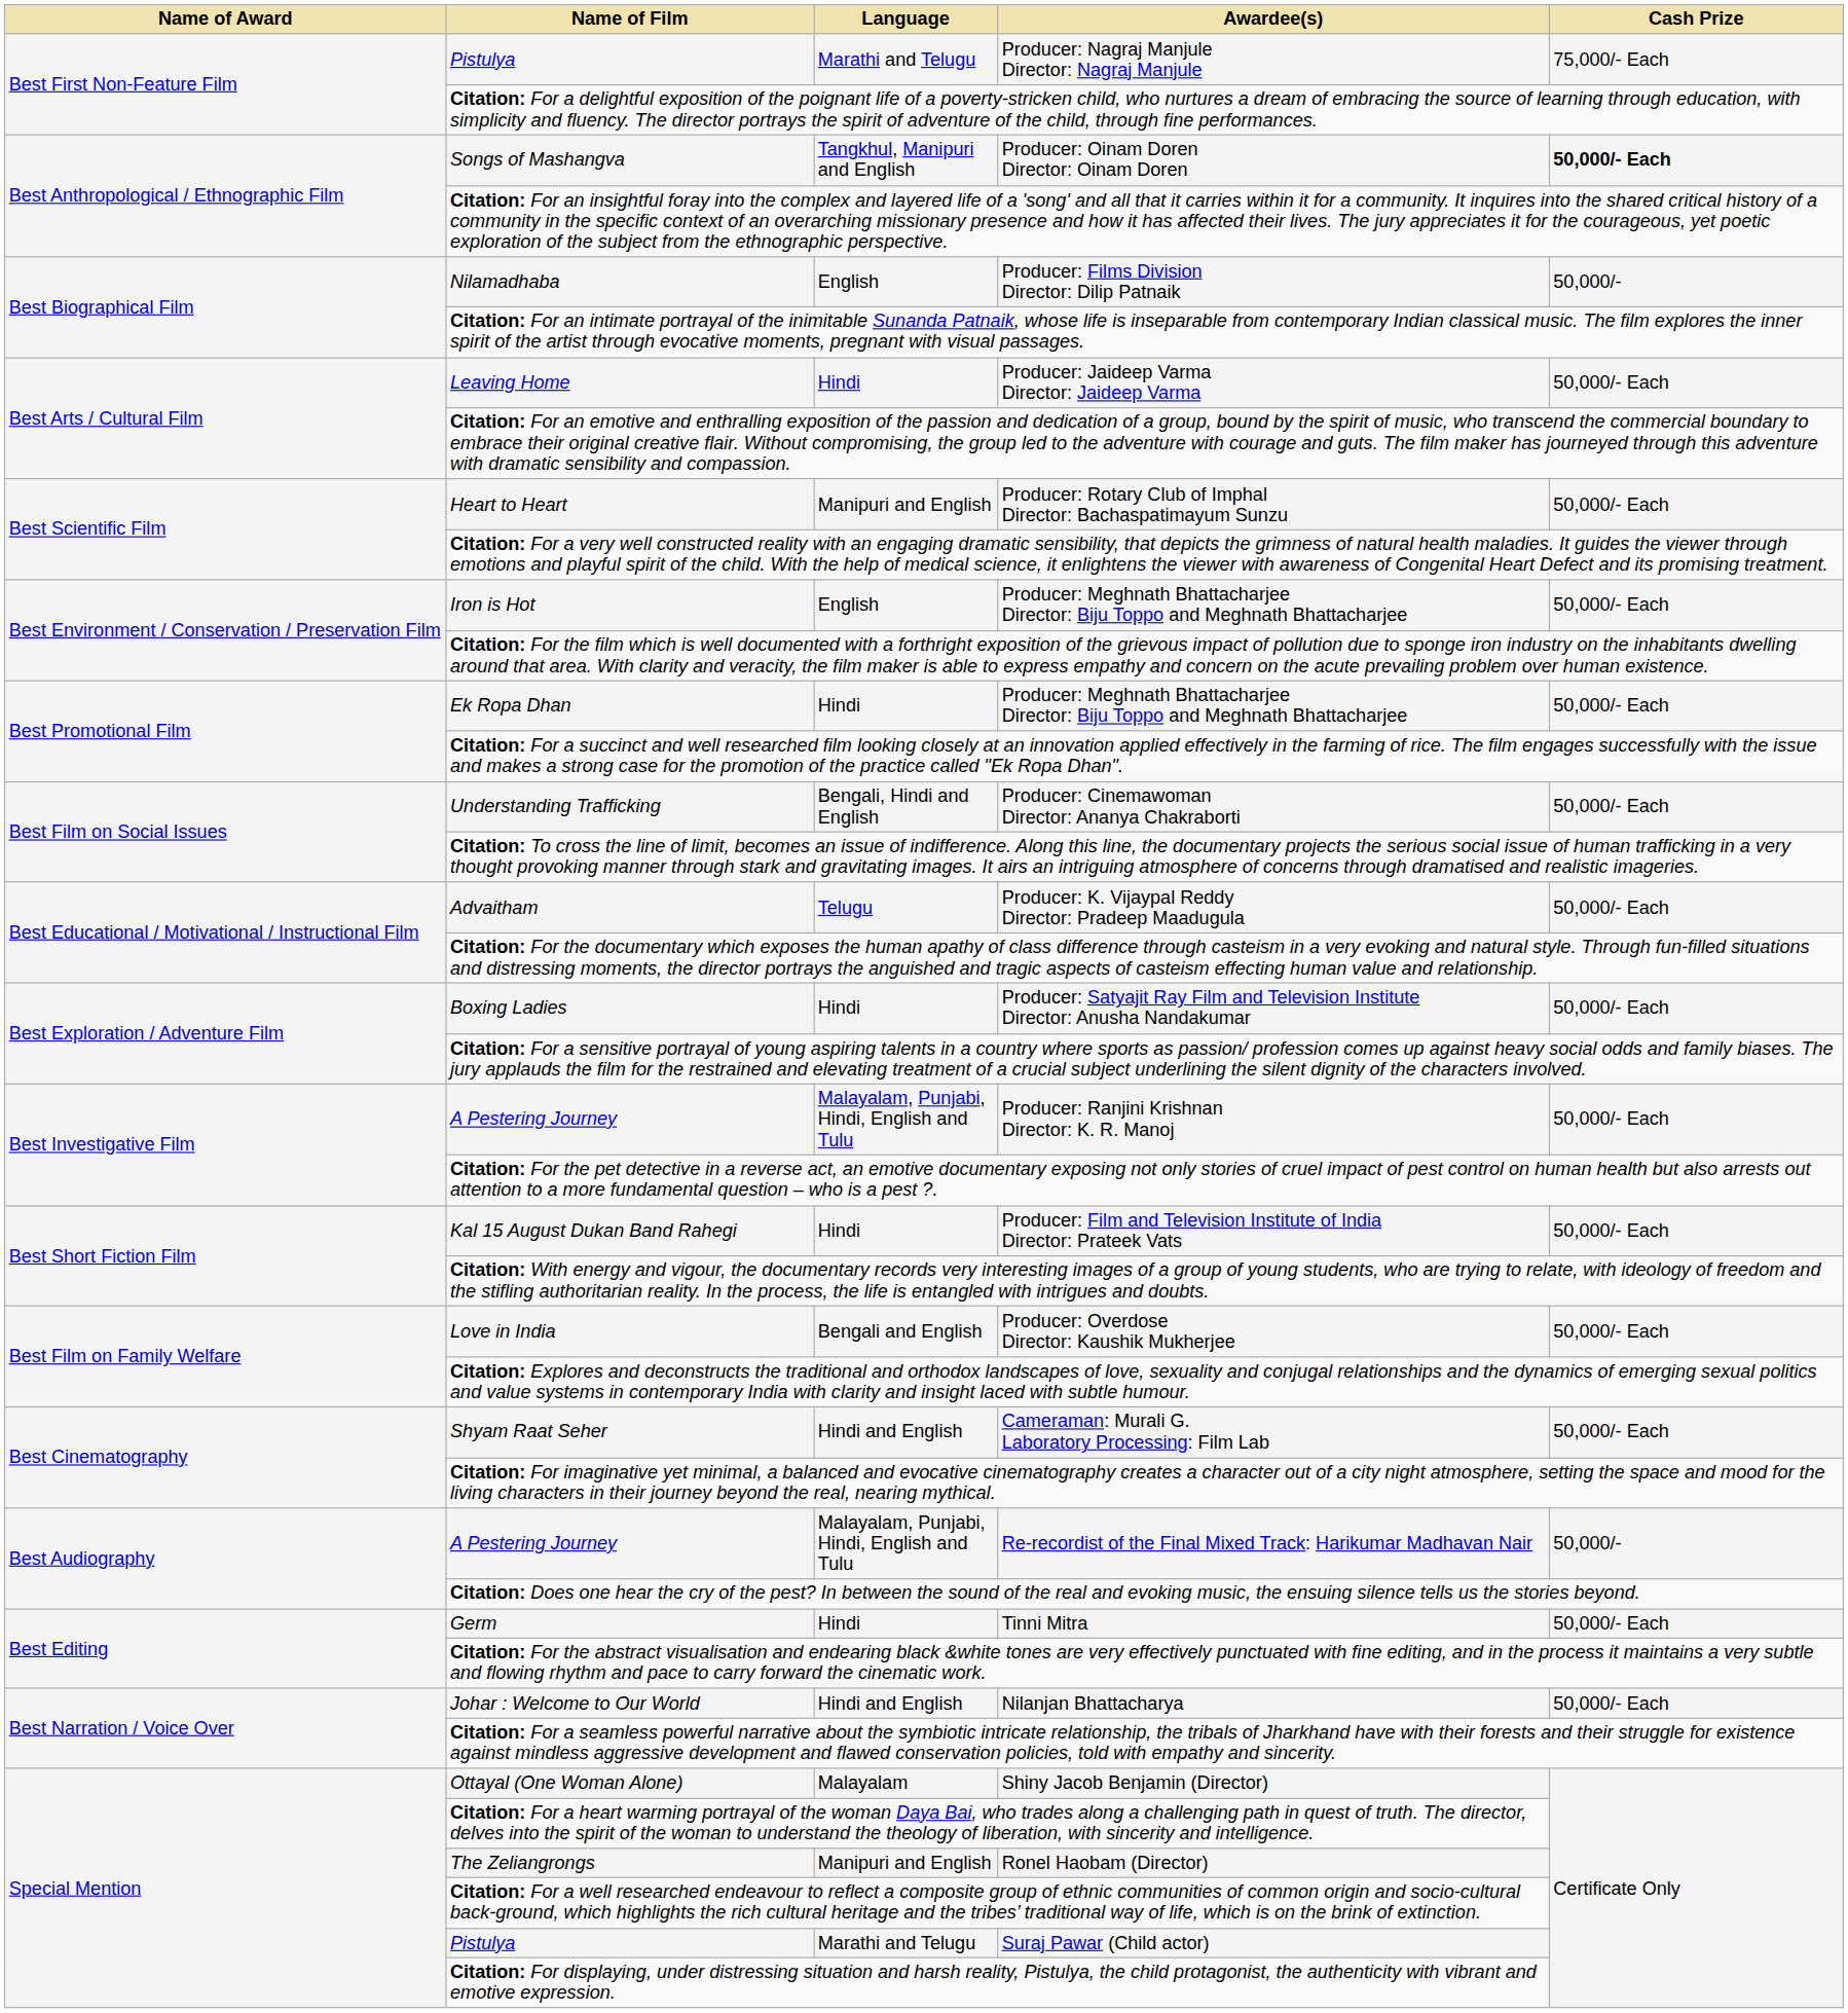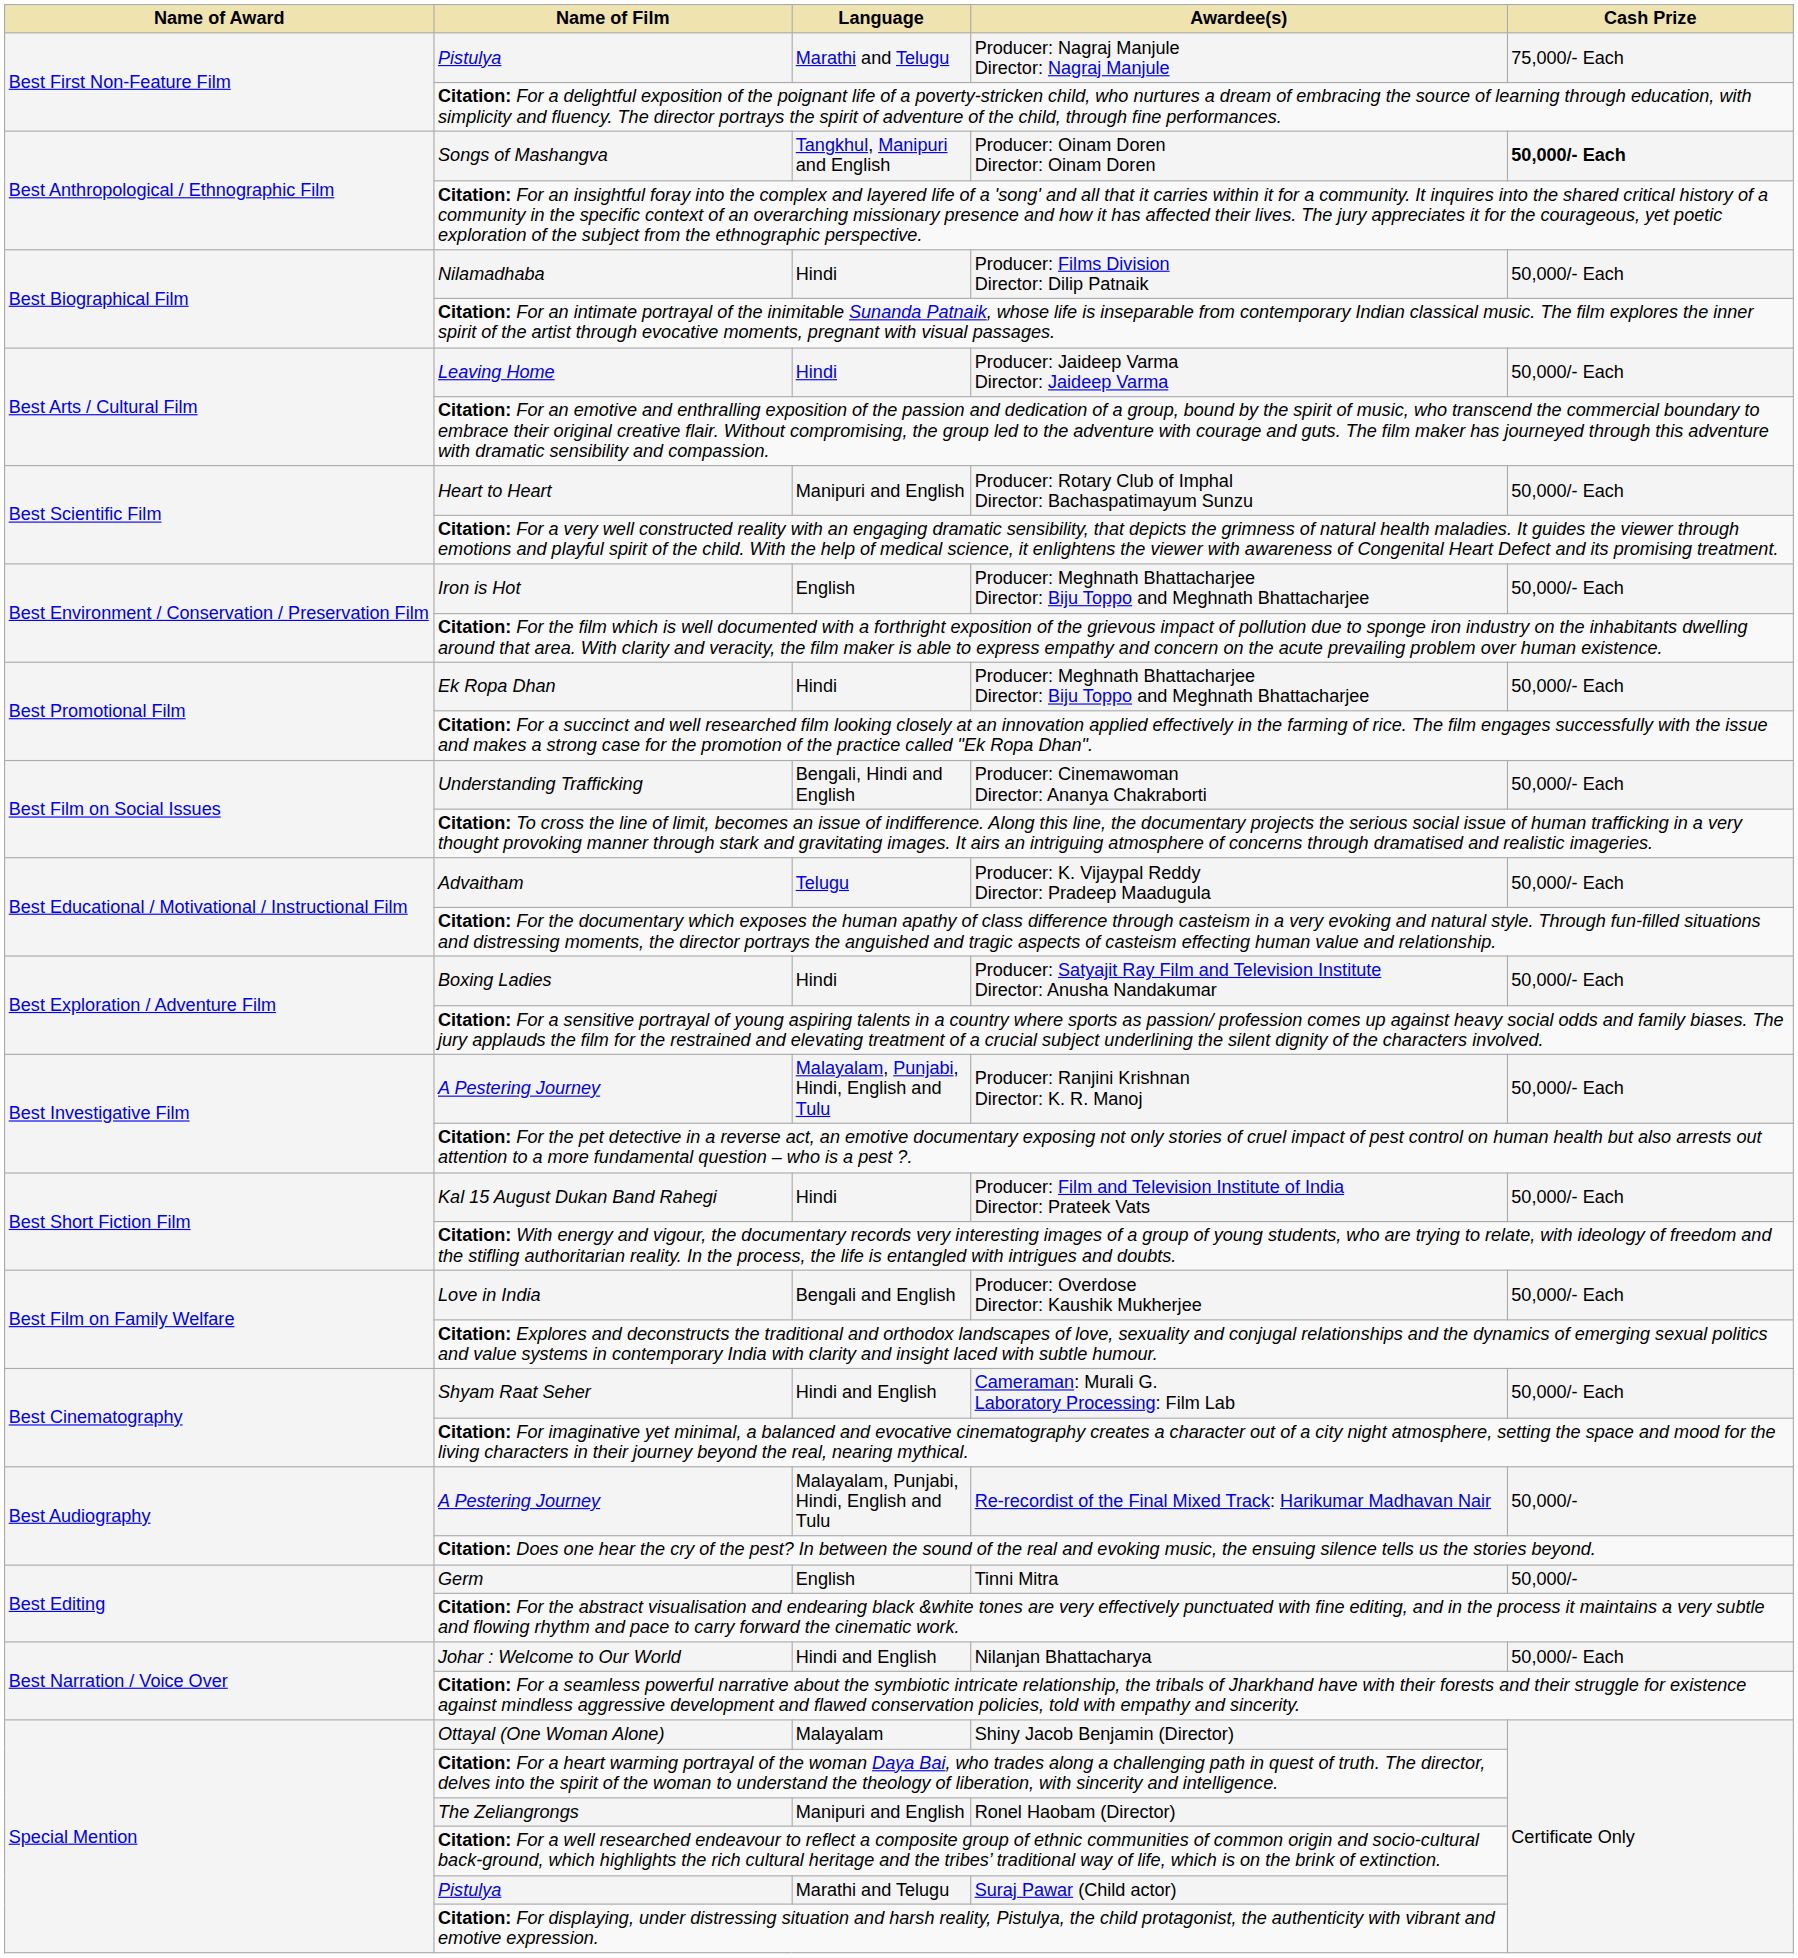Producer: Films Division Director: Dilip Patnaik | Language: English -> Hindi
Producer: Films Division Director: Dilip Patnaik | Cash Prize: 50,000/- -> 50,000/- Each
Tinni Mitra | Language: Hindi -> English
Tinni Mitra | Cash Prize: 50,000/- Each -> 50,000/-
